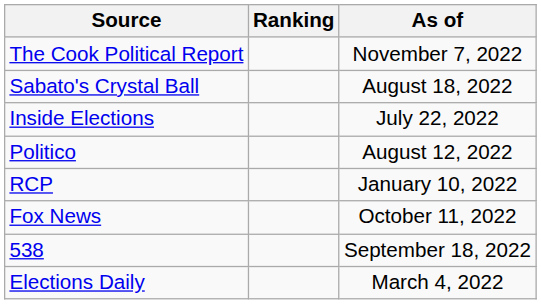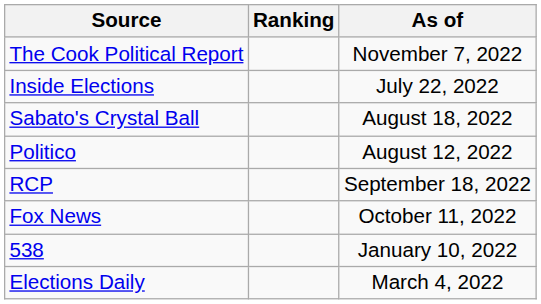rows swapped: Inside Elections <-> Sabato's Crystal Ball
RCP | As of: January 10, 2022 -> September 18, 2022
538 | As of: September 18, 2022 -> January 10, 2022
